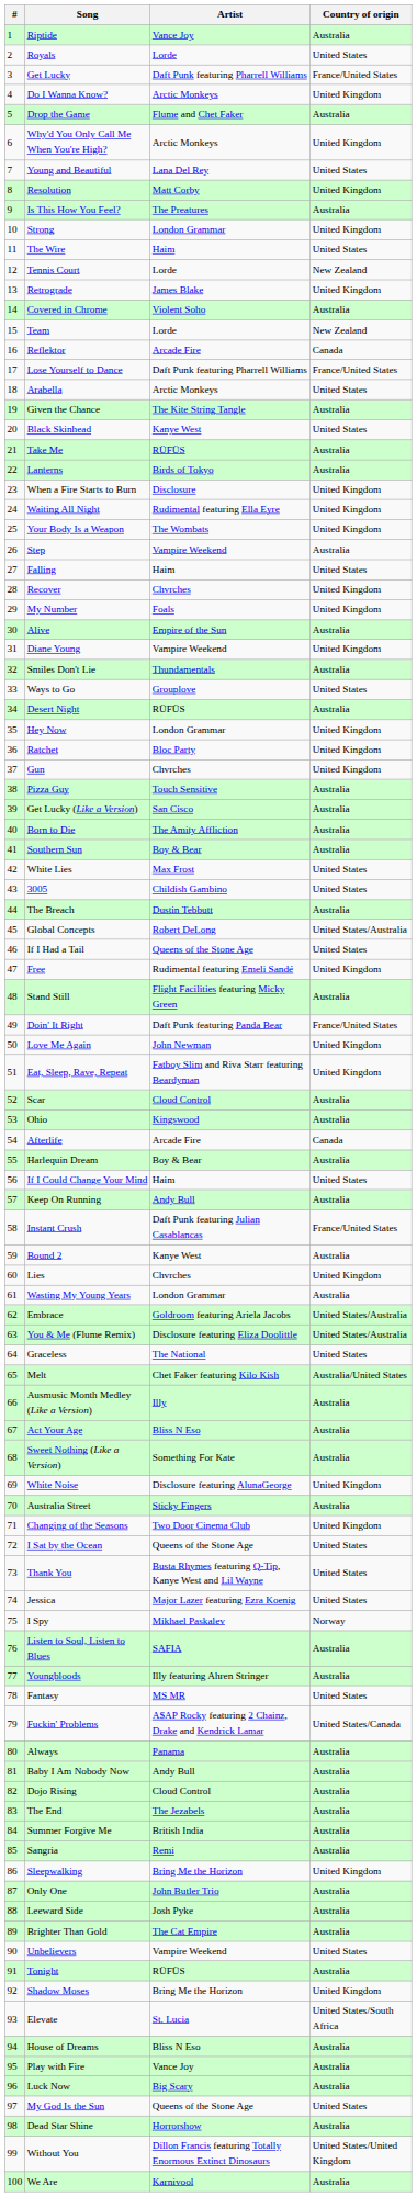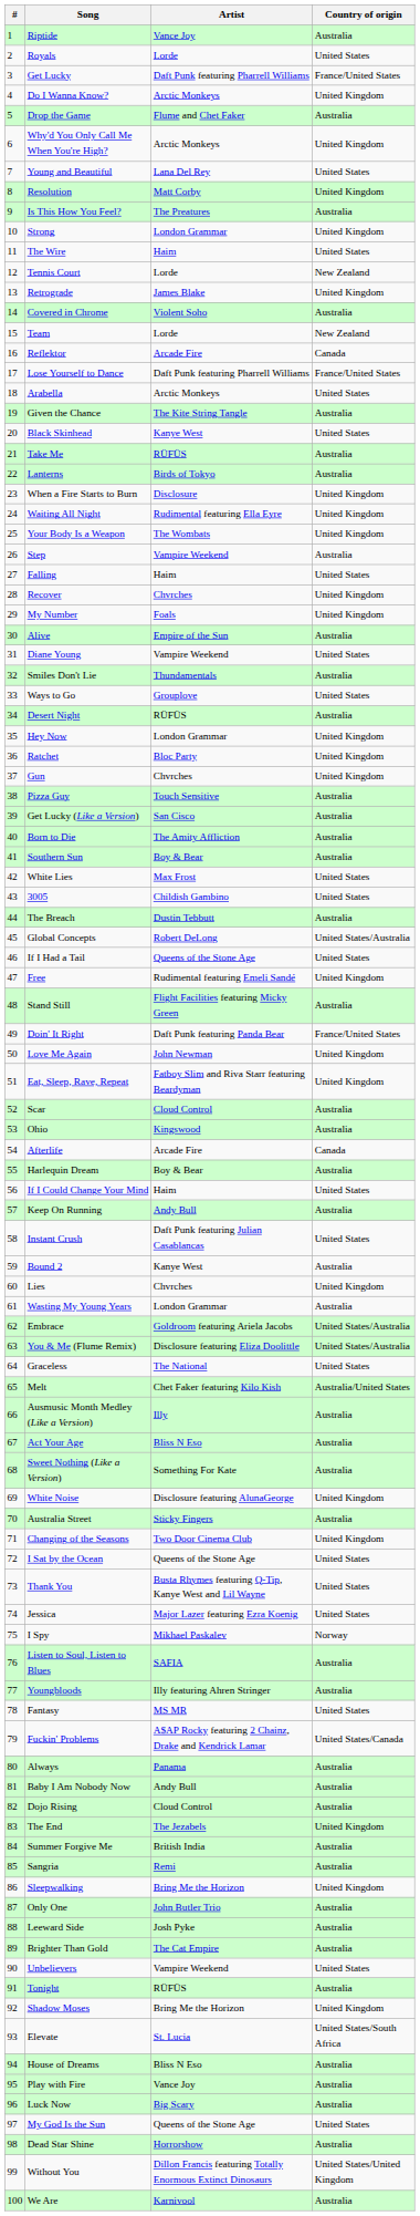Diane Young | Country of origin: United Kingdom -> United States
Instant Crush | Country of origin: France/United States -> United States
The End | Country of origin: Australia -> United Kingdom
